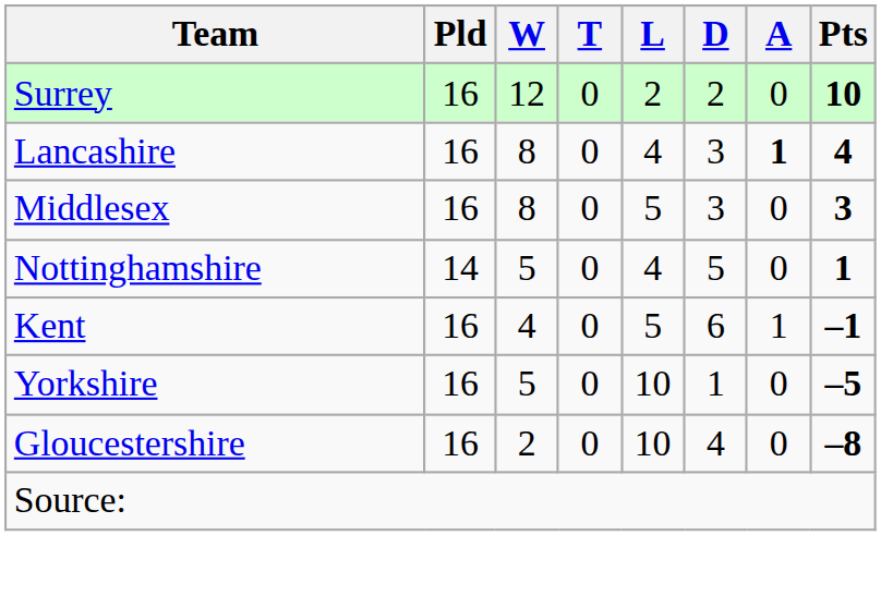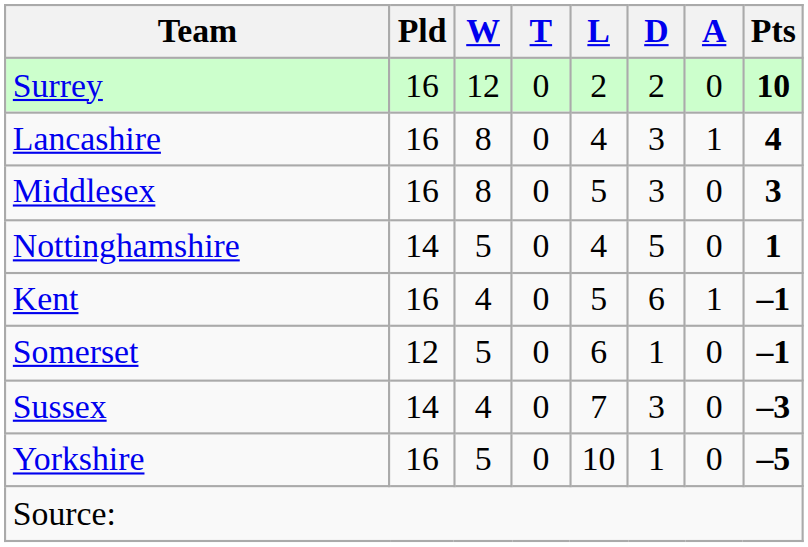Lancashire | A: bold -> normal
+ row: Somerset | 12 | 5 | 0 | 6 | 1 | 0 | –1
+ row: Sussex | 14 | 4 | 0 | 7 | 3 | 0 | –3
- row: Gloucestershire | 16 | 2 | 0 | 10 | 4 | 0 | –8
